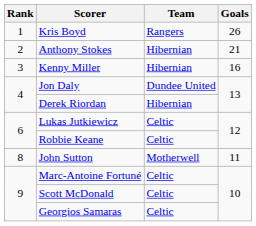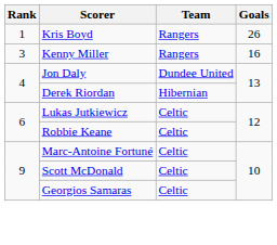- row: 2 | Anthony Stokes | Hibernian | 21
Kenny Miller | Team: Hibernian -> Rangers
- row: 8 | John Sutton | Motherwell | 11
